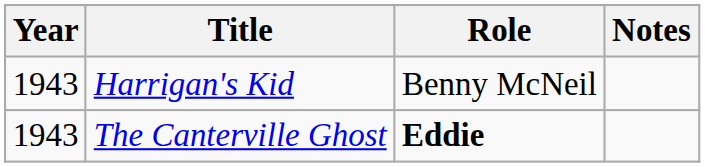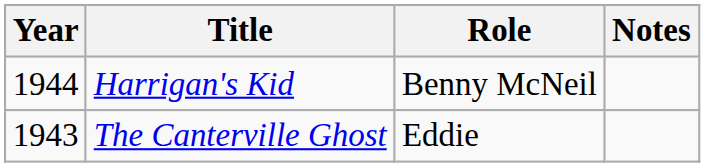Harrigan's Kid | Year: 1943 -> 1944
The Canterville Ghost | Role: bold -> normal
